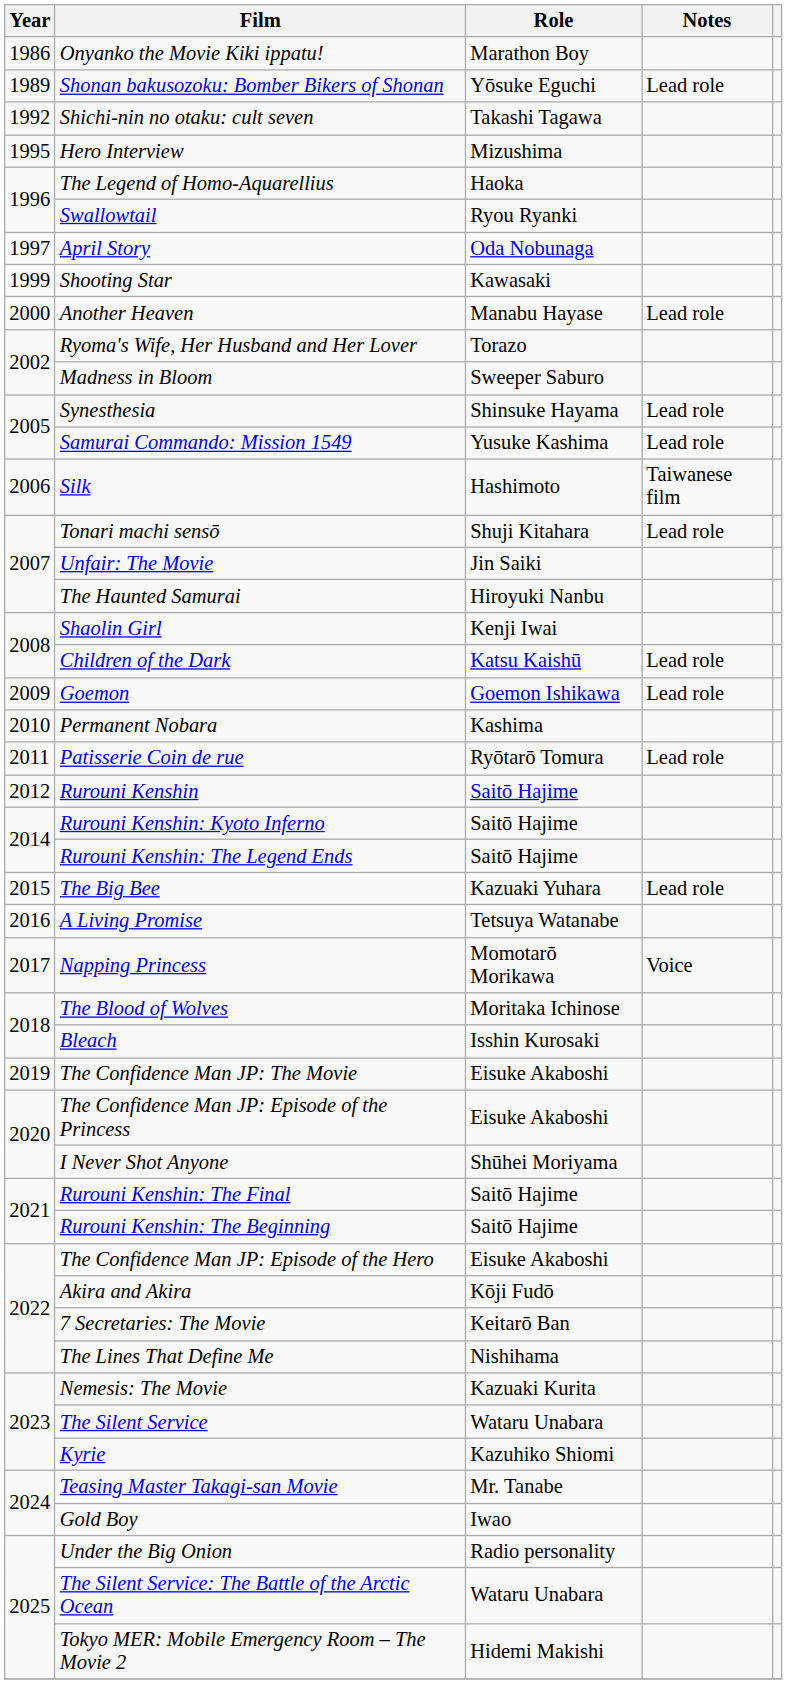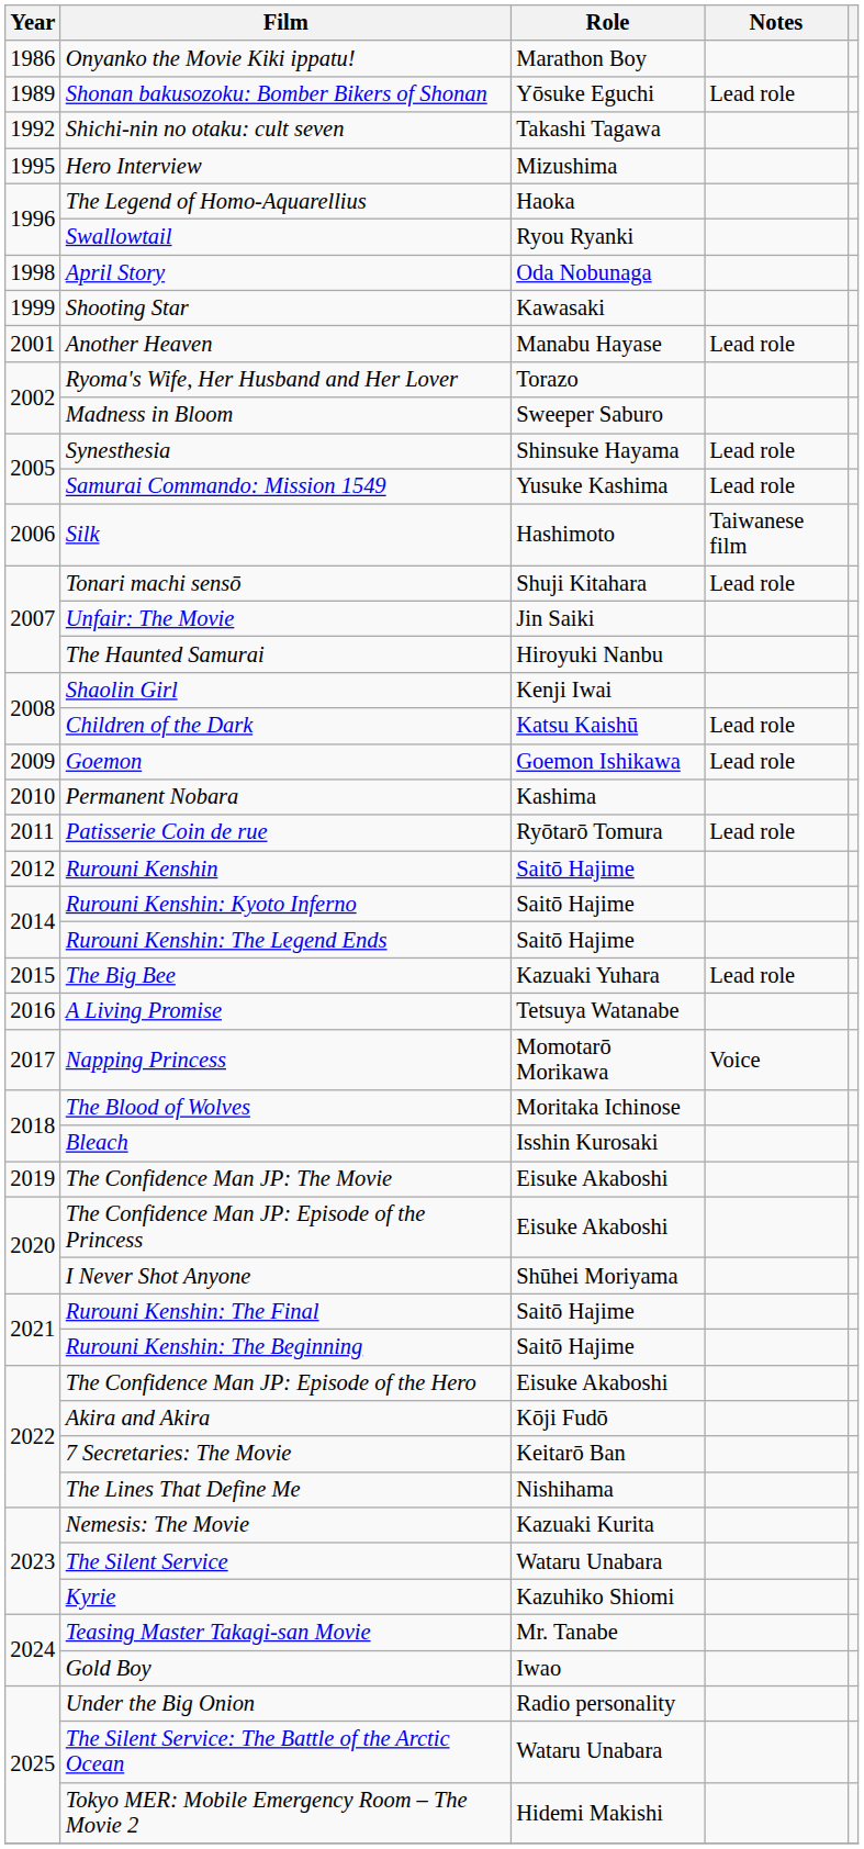April Story | Year: 1997 -> 1998
Another Heaven | Year: 2000 -> 2001
